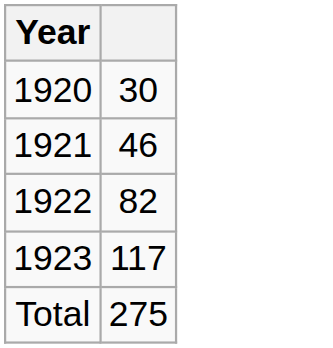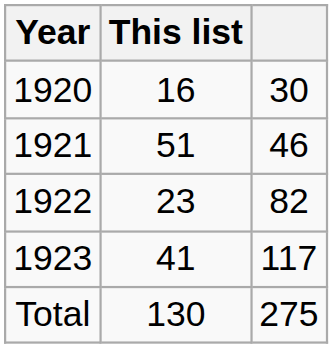+ column: This list | 16 | 51 | 23 | 41 | 130
